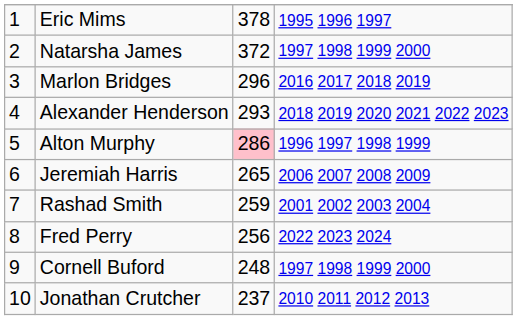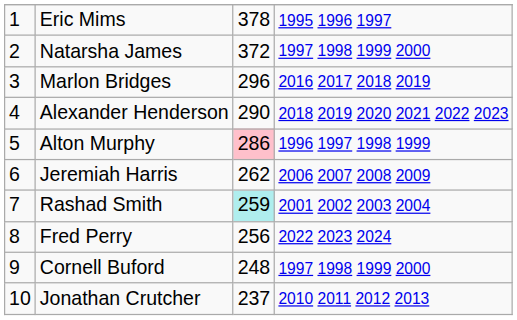Alexander Henderson | column 3: 293 -> 290
Jeremiah Harris | column 3: 265 -> 262
Rashad Smith | column 3: no background -> paleturquoise background
